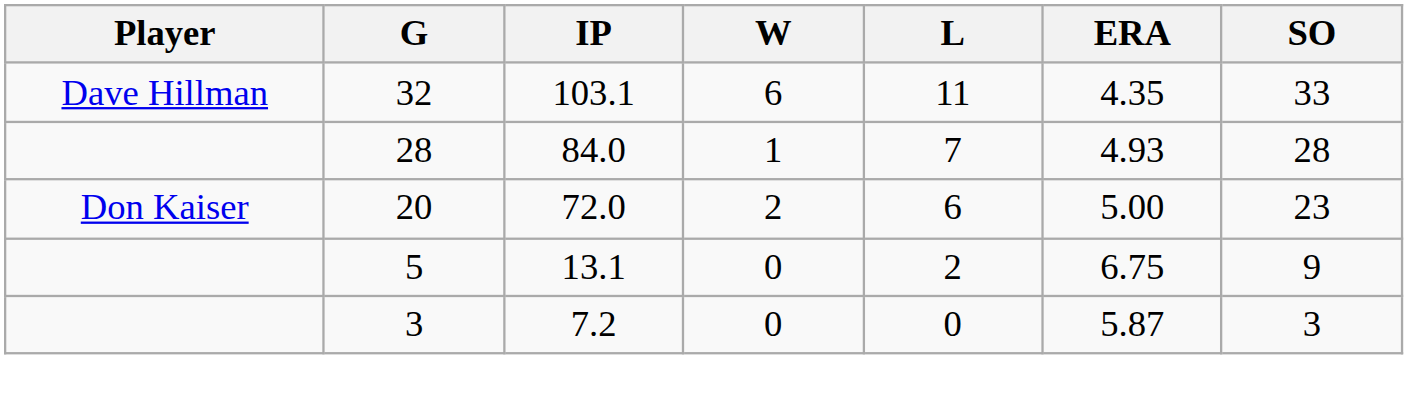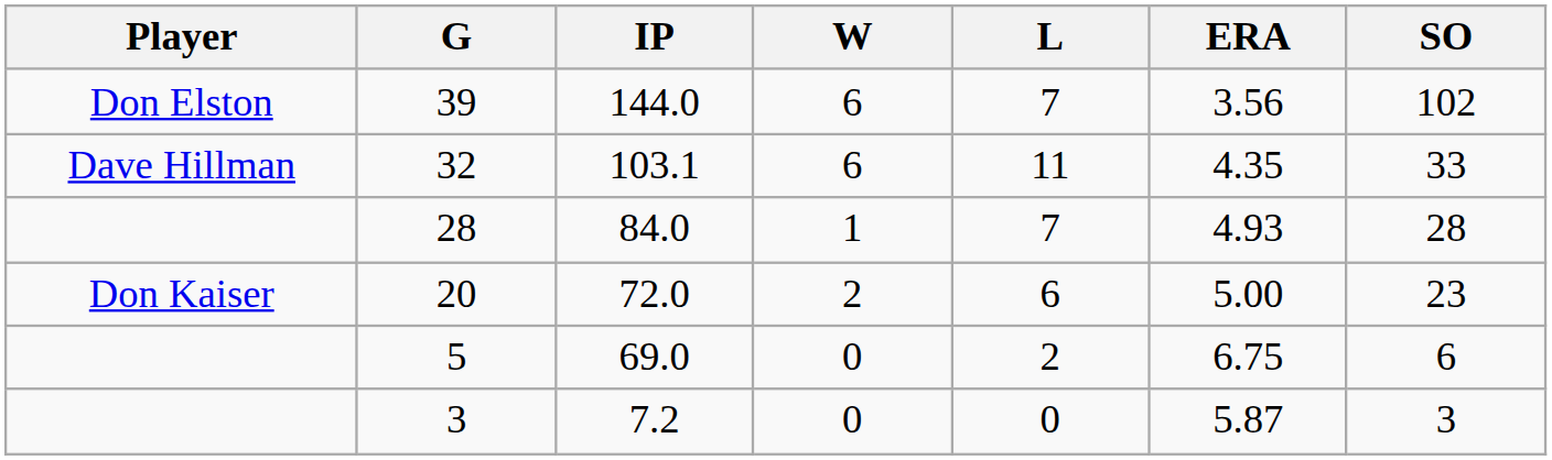+ row: Don Elston | 39 | 144.0 | 6 | 7 | 3.56 | 102
5 | IP: 13.1 -> 69.0
5 | SO: 9 -> 6
